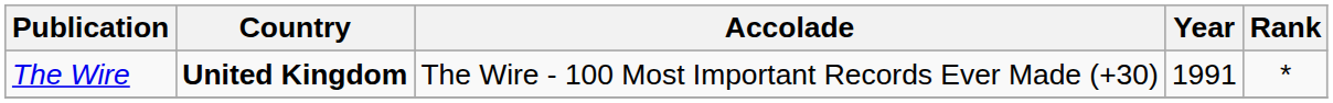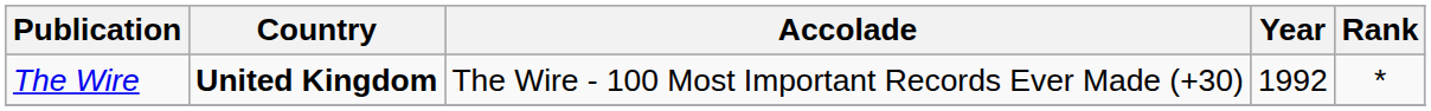The Wire | Year: 1991 -> 1992
